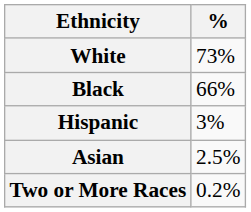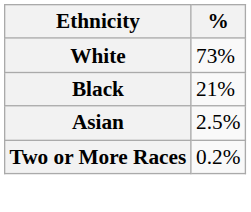Black | %: 66% -> 21%
- row: Hispanic | 3%
